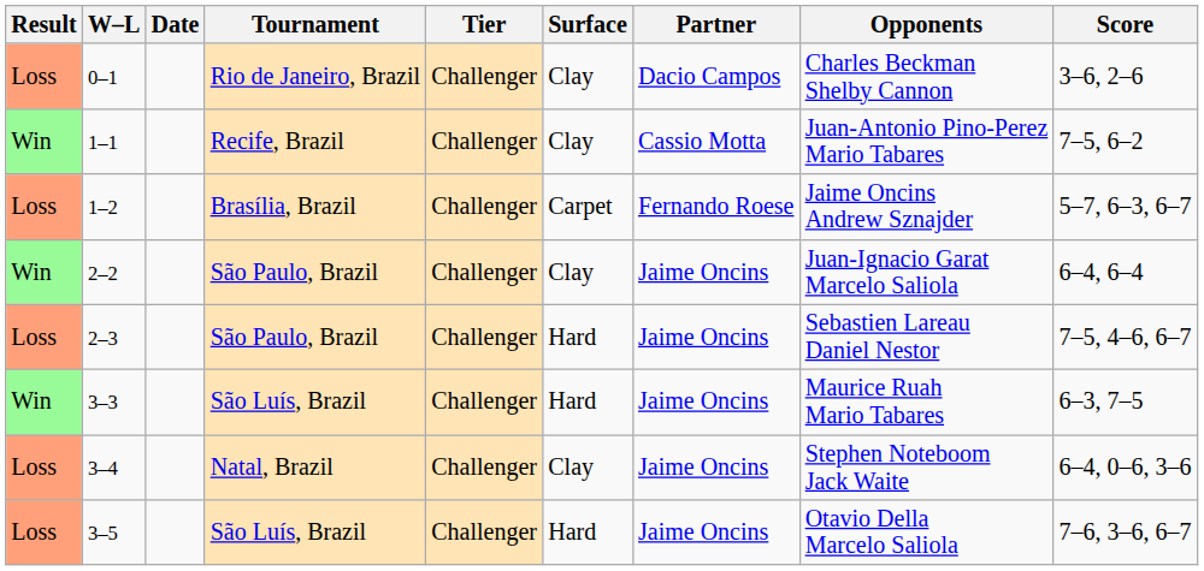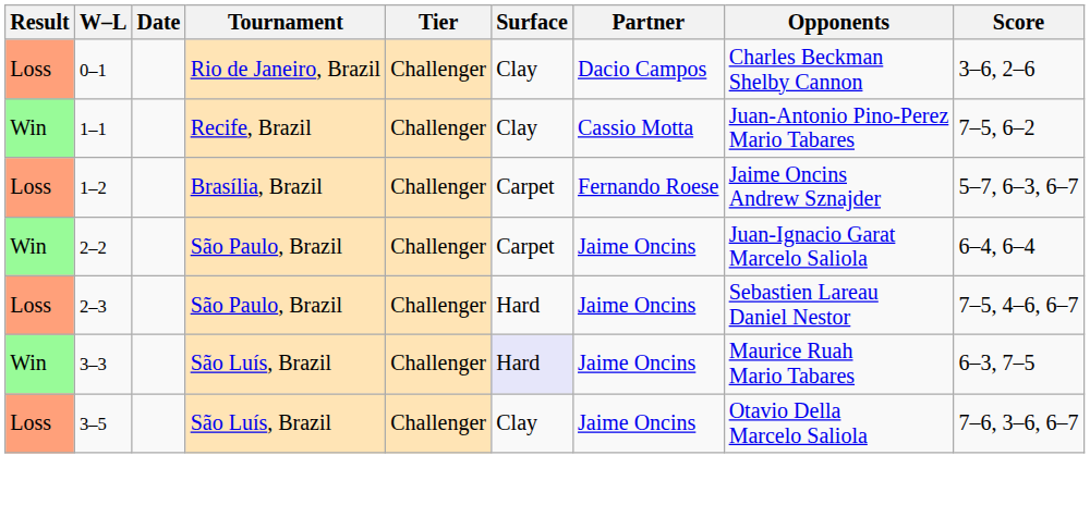2–2 | Surface: Clay -> Carpet
3–3 | Surface: no background -> lavender background
- row: Loss | 3–4 | Natal, Brazil | Challenger | Clay | Jaime Oncins | Stephen Noteboom Jack Waite | 6–4, 0–6, 3–6
3–5 | Surface: Hard -> Clay
